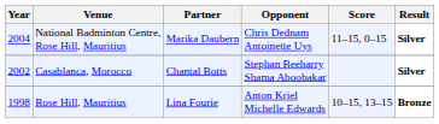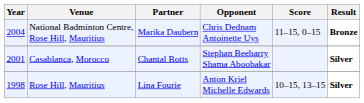National Badminton Centre, Rose Hill, Mauritius | Result: Silver -> Bronze
Casablanca, Morocco | Year: 2002 -> 2001
Rose Hill, Mauritius | Result: Bronze -> Silver
